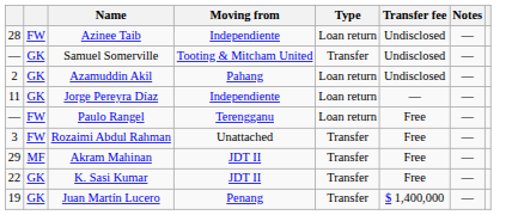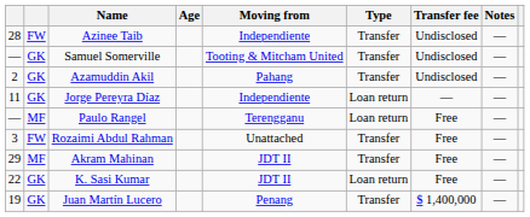+ column: Age
Azinee Taib | Type: Loan return -> Transfer
Azamuddin Akil | Type: Loan return -> Transfer
Paulo Rangel | column 2: FW -> MF
K. Sasi Kumar | Type: Transfer -> Loan return
